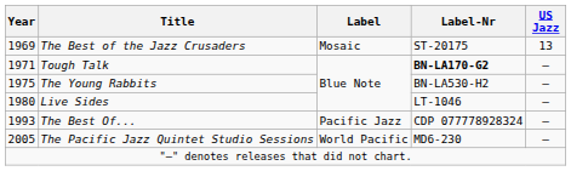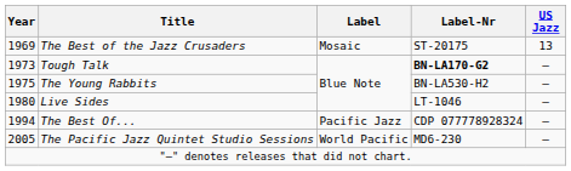Tough Talk | Year: 1971 -> 1973
The Best Of... | Year: 1993 -> 1994
